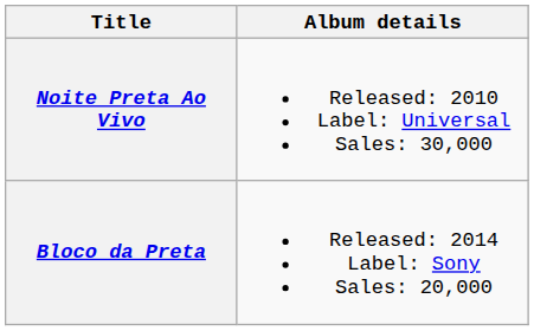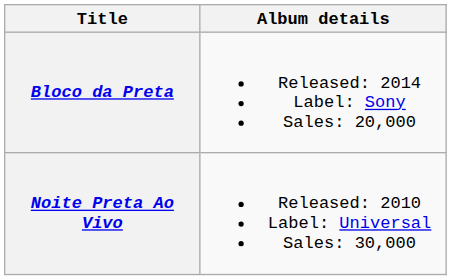rows swapped: Noite Preta Ao Vivo <-> Bloco da Preta
